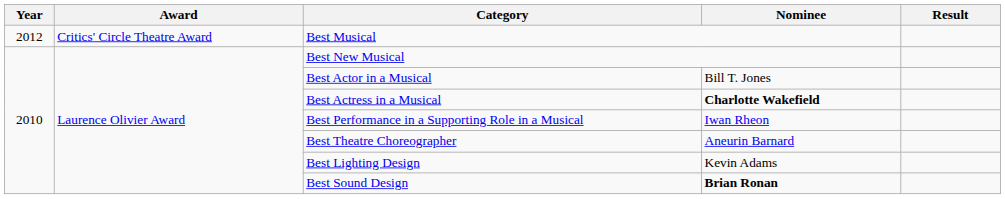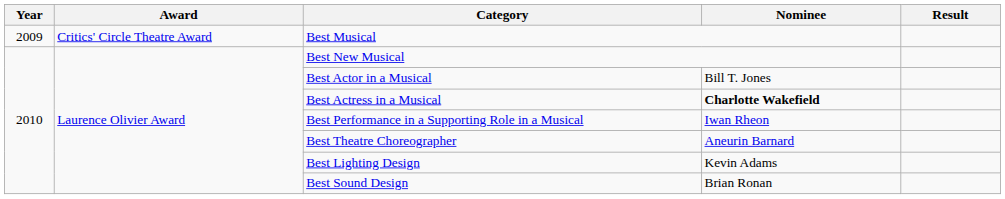Best Musical | Year: 2012 -> 2009
Best Sound Design | Nominee: bold -> normal
